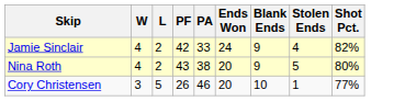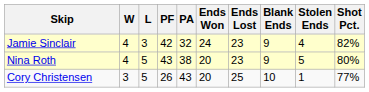+ column: Ends Lost | 23 | 23 | 25
Jamie Sinclair | L: 2 -> 3
Jamie Sinclair | PA: 33 -> 32
Nina Roth | L: 2 -> 5
Cory Christensen | PA: 46 -> 43
